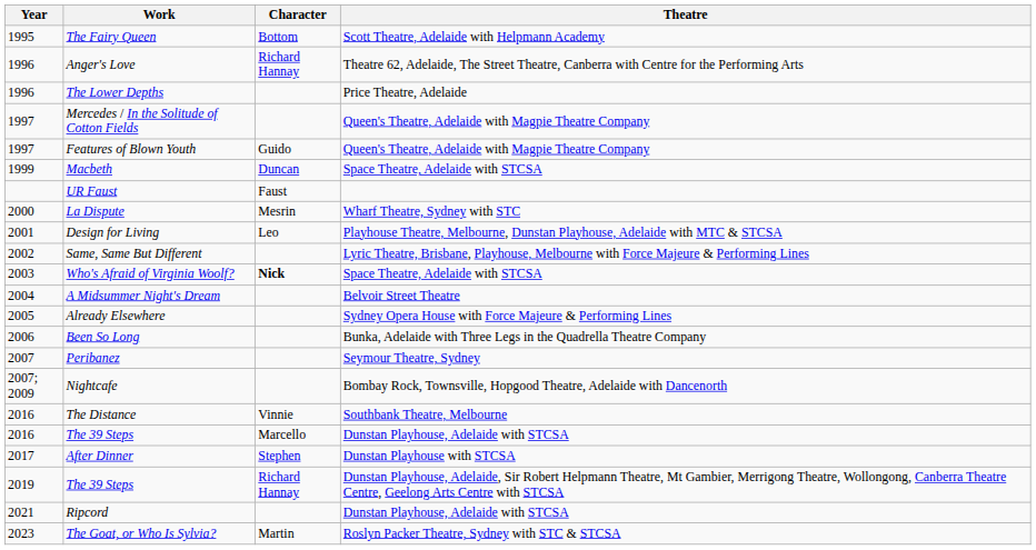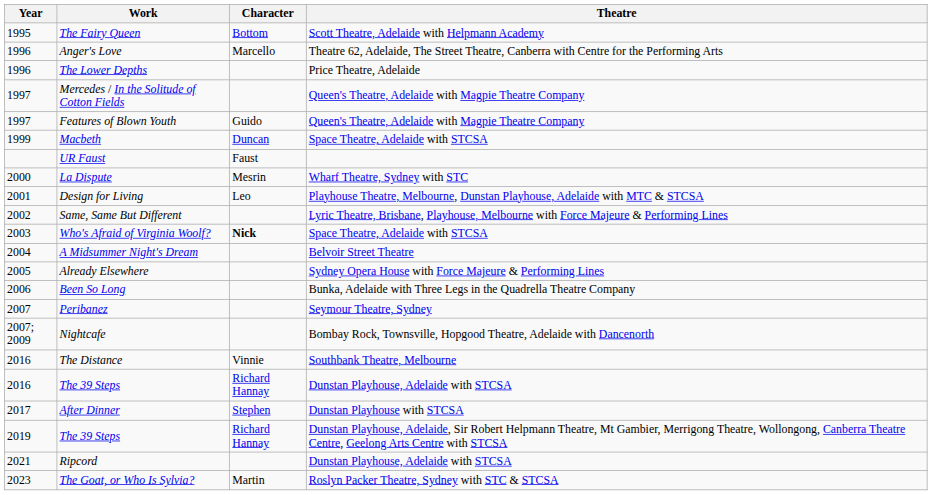Anger's Love | Character: Richard Hannay -> Marcello
The 39 Steps / Dunstan Playhouse, Adelaide with STCSA | Character: Marcello -> Richard Hannay
